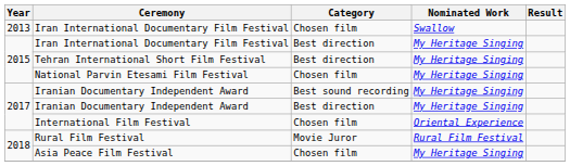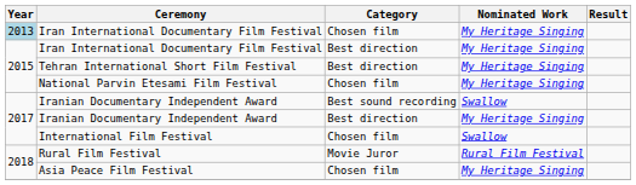Iran International Documentary Film Festival / Chosen film | Year: no background -> lightblue background
Iran International Documentary Film Festival / Chosen film | Nominated Work: Swallow -> My Heritage Singing
Iranian Documentary Independent Award / Best sound recording | Nominated Work: My Heritage Singing -> Swallow
International Film Festival | Nominated Work: Oriental Experience -> Swallow
